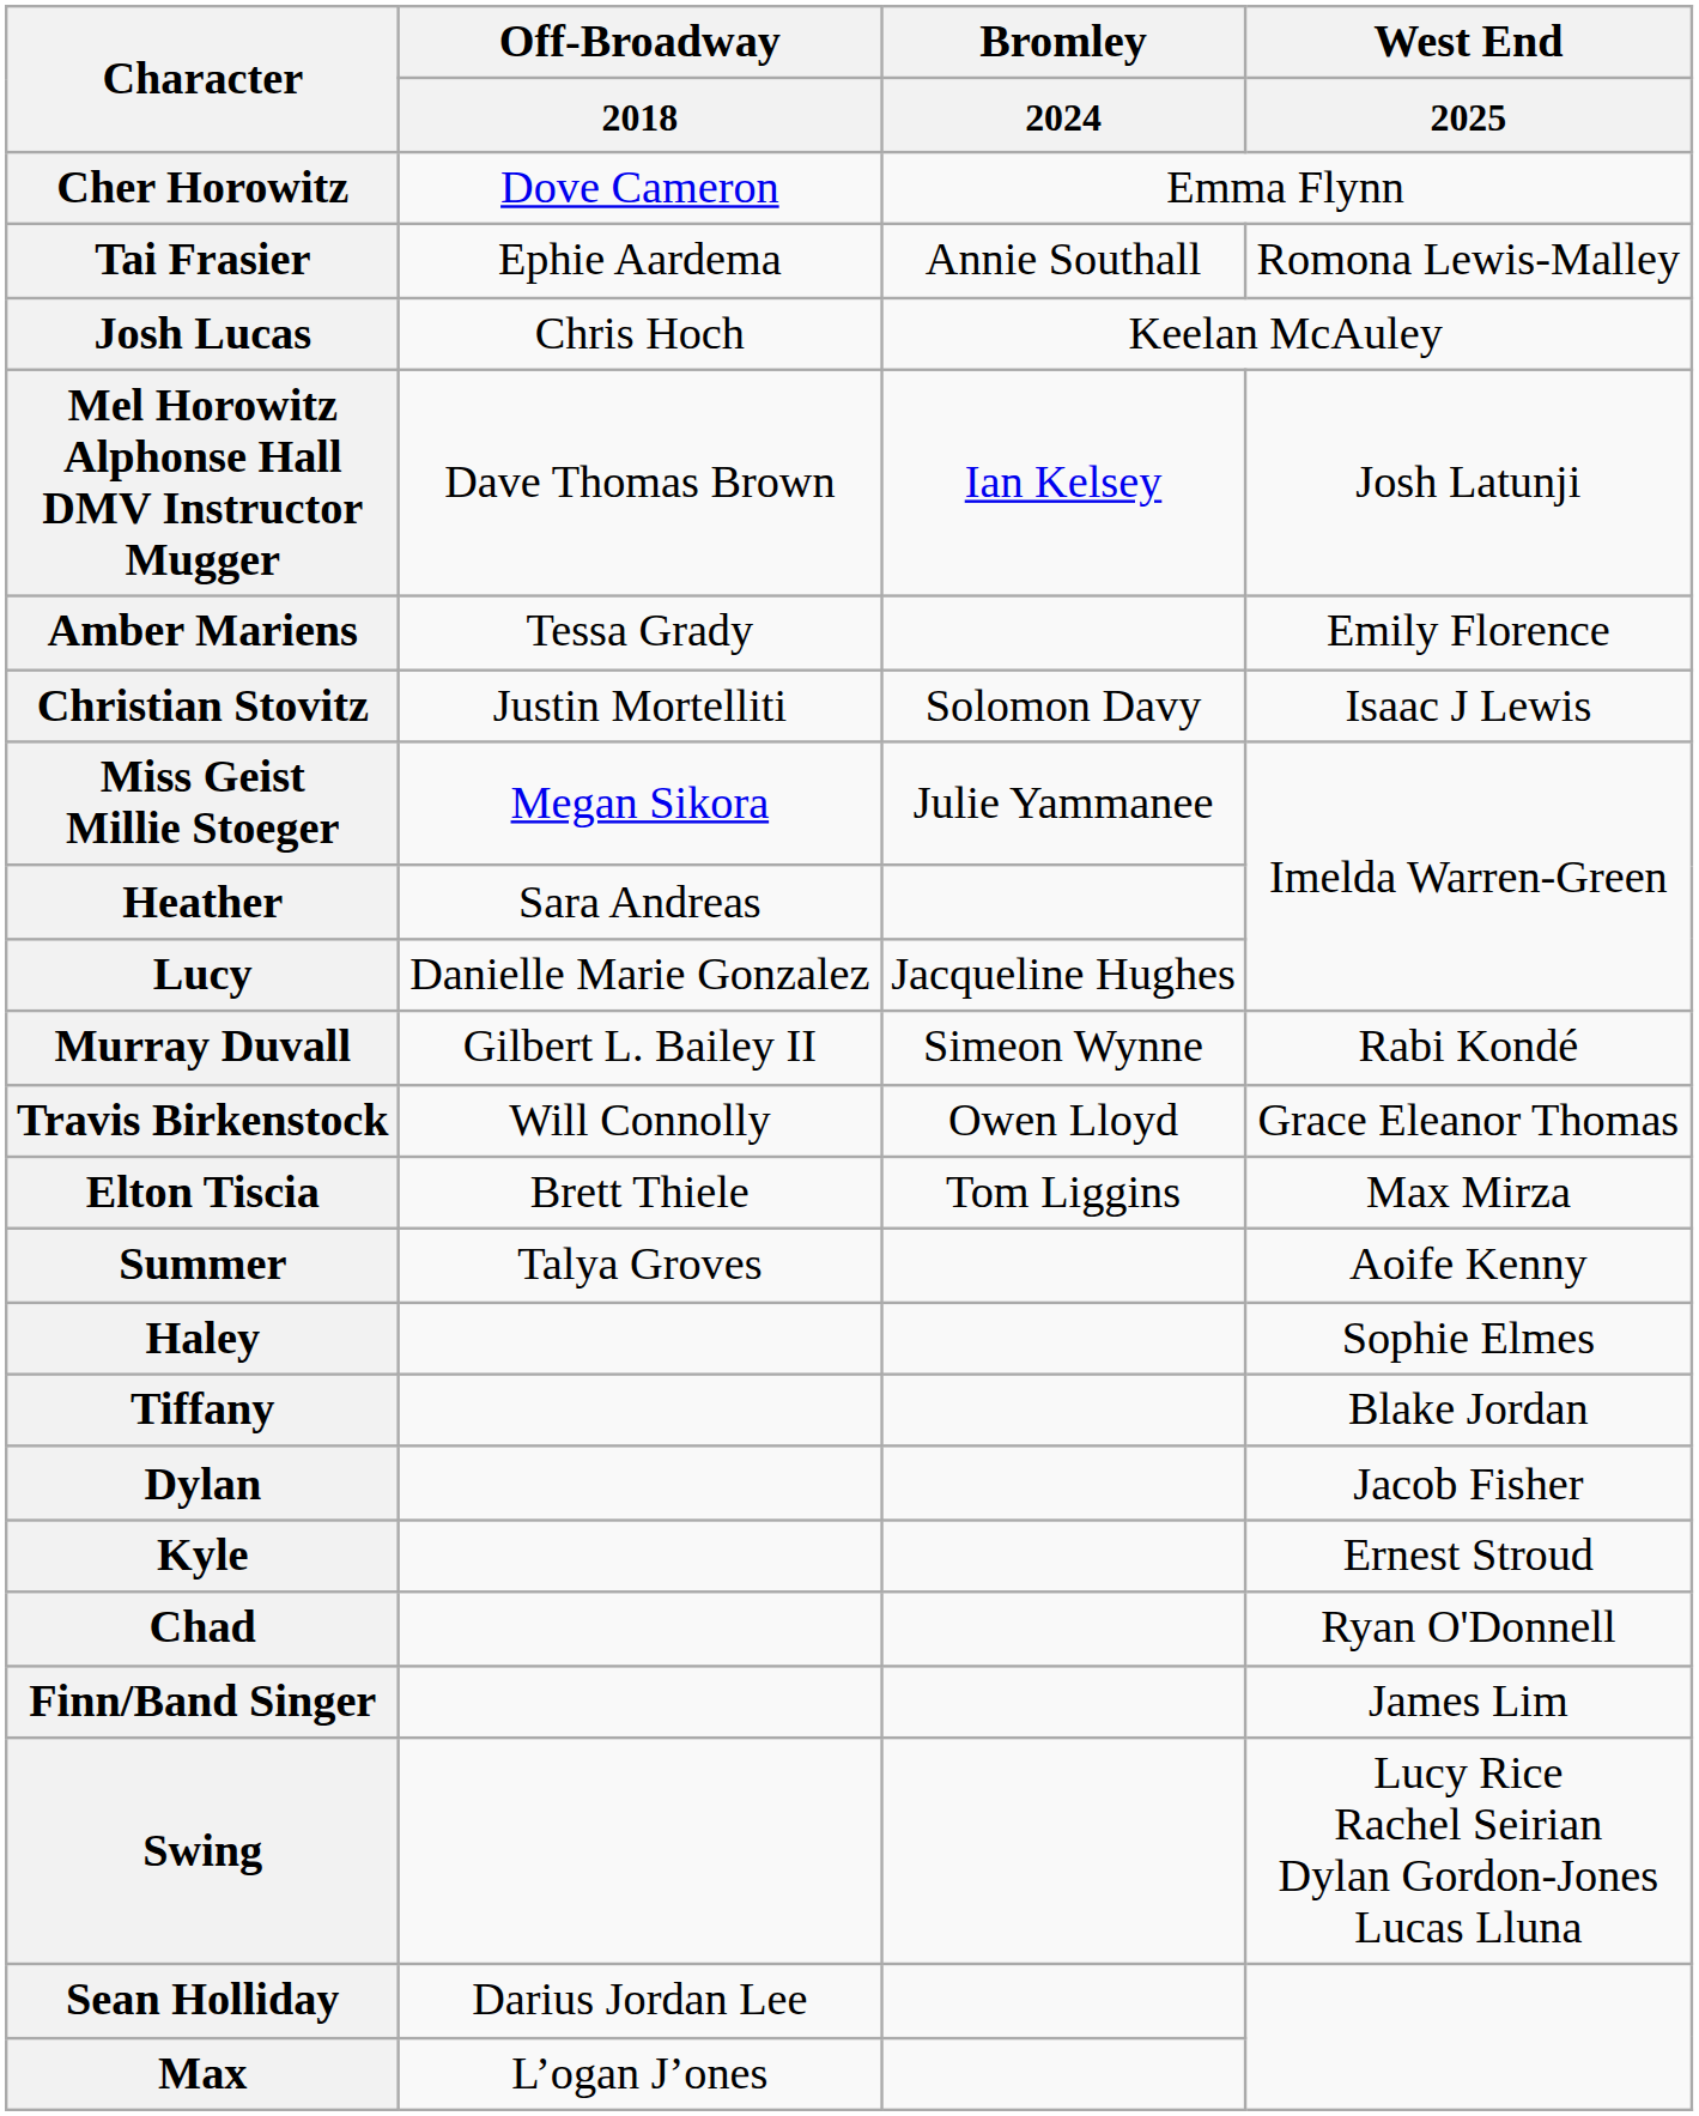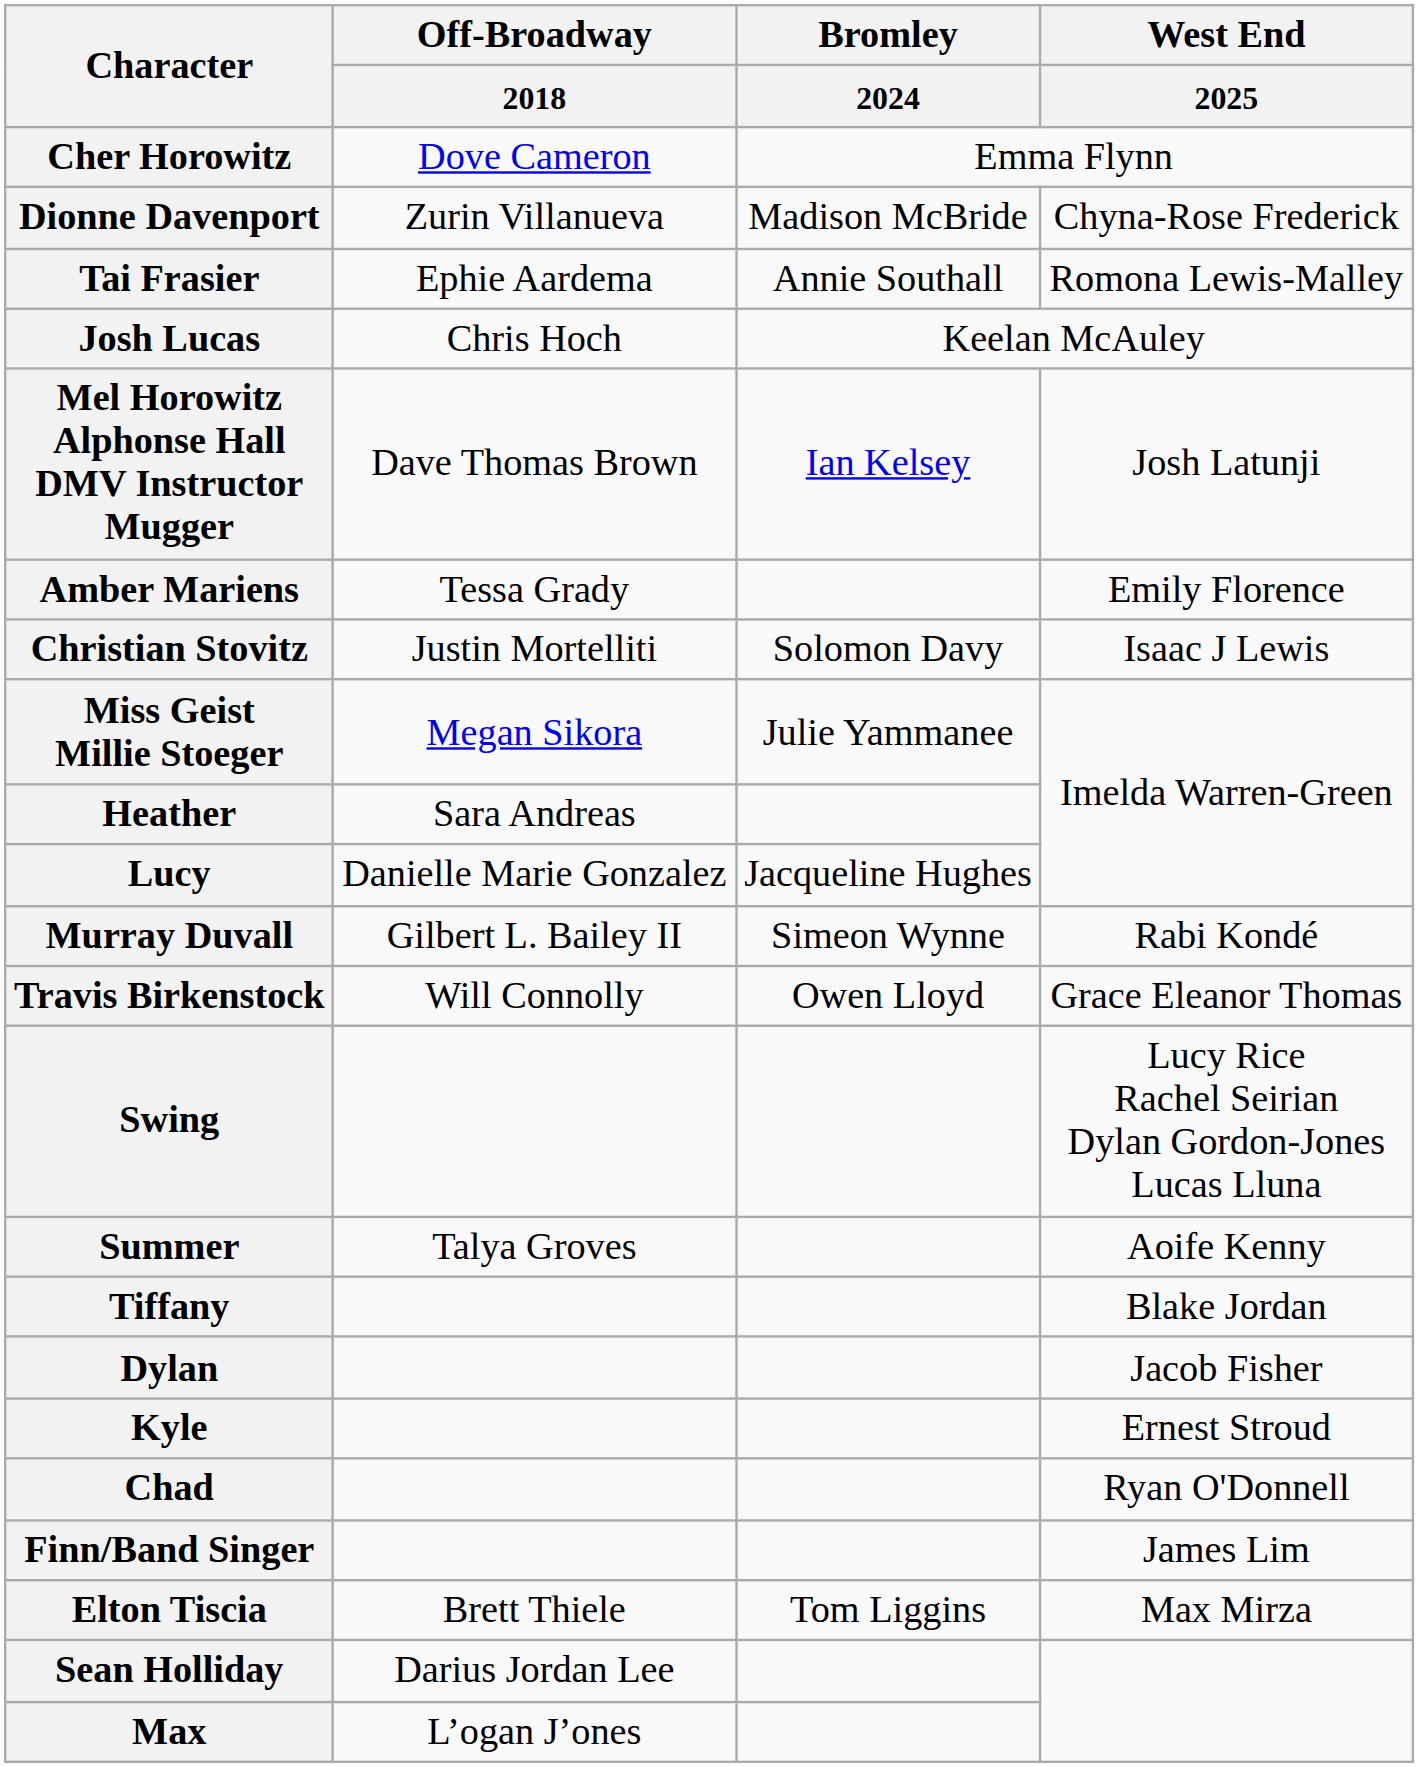+ row: Dionne Davenport | Zurin Villanueva | Madison McBride | Chyna-Rose Frederick
rows swapped: Elton Tiscia <-> Swing
- row: Haley | Sophie Elmes
